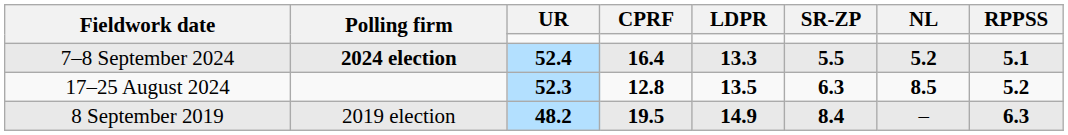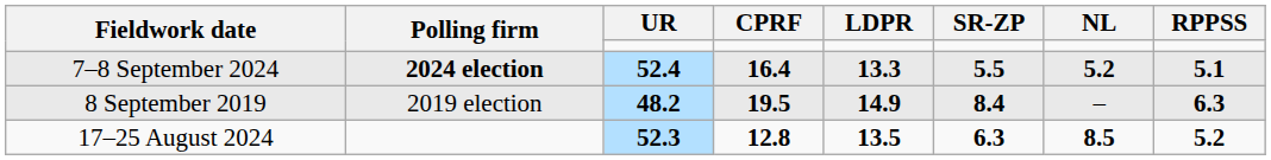rows swapped: 17–25 August 2024 <-> 8 September 2019
